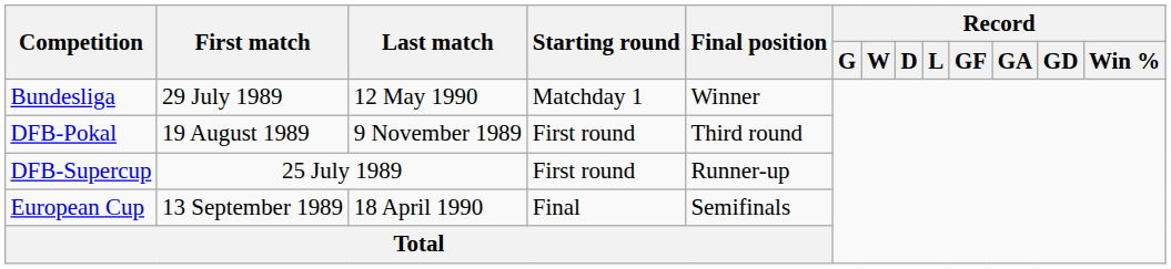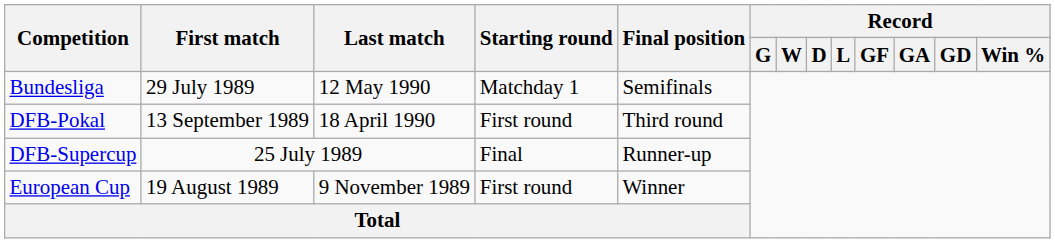Bundesliga | Final position: Winner -> Semifinals
DFB-Pokal | First match: 19 August 1989 -> 13 September 1989
DFB-Pokal | Last match: 9 November 1989 -> 18 April 1990
DFB-Supercup | Starting round: First round -> Final
European Cup | First match: 13 September 1989 -> 19 August 1989
European Cup | Last match: 18 April 1990 -> 9 November 1989
European Cup | Starting round: Final -> First round
European Cup | Final position: Semifinals -> Winner
